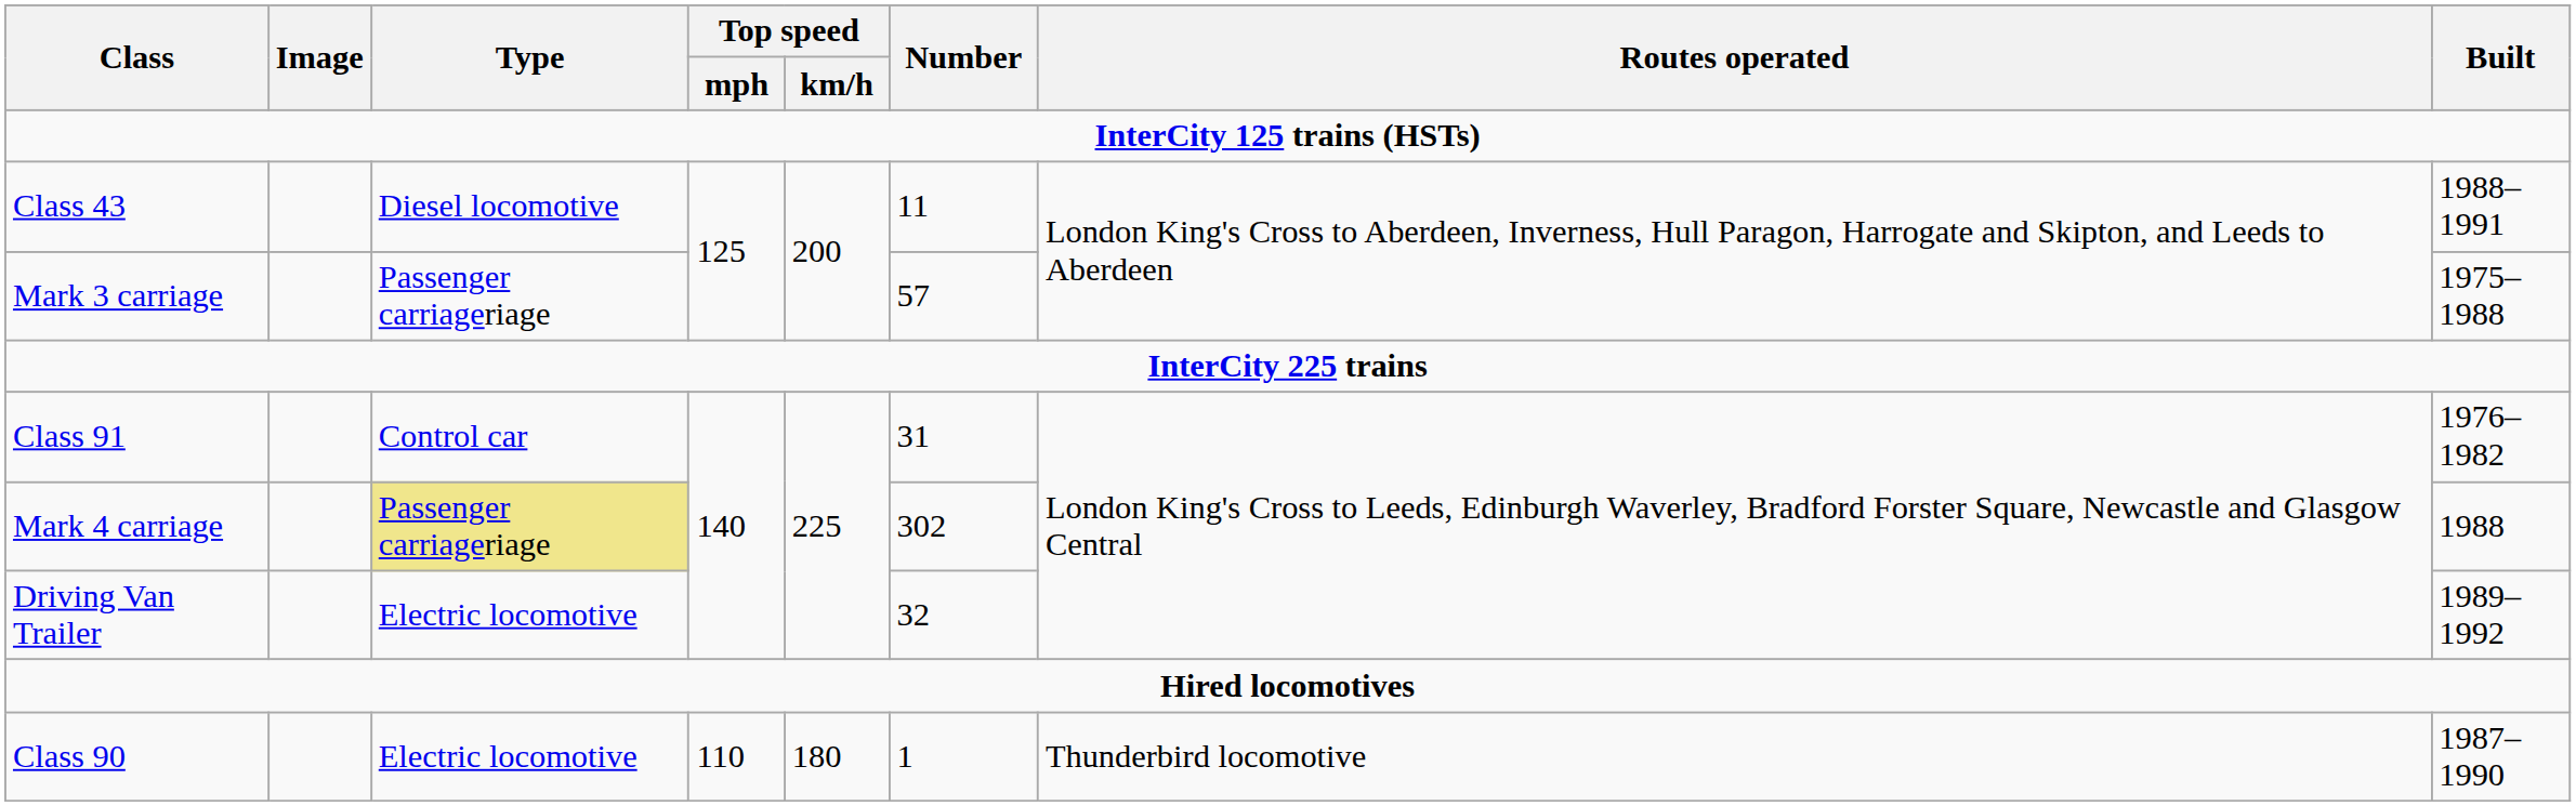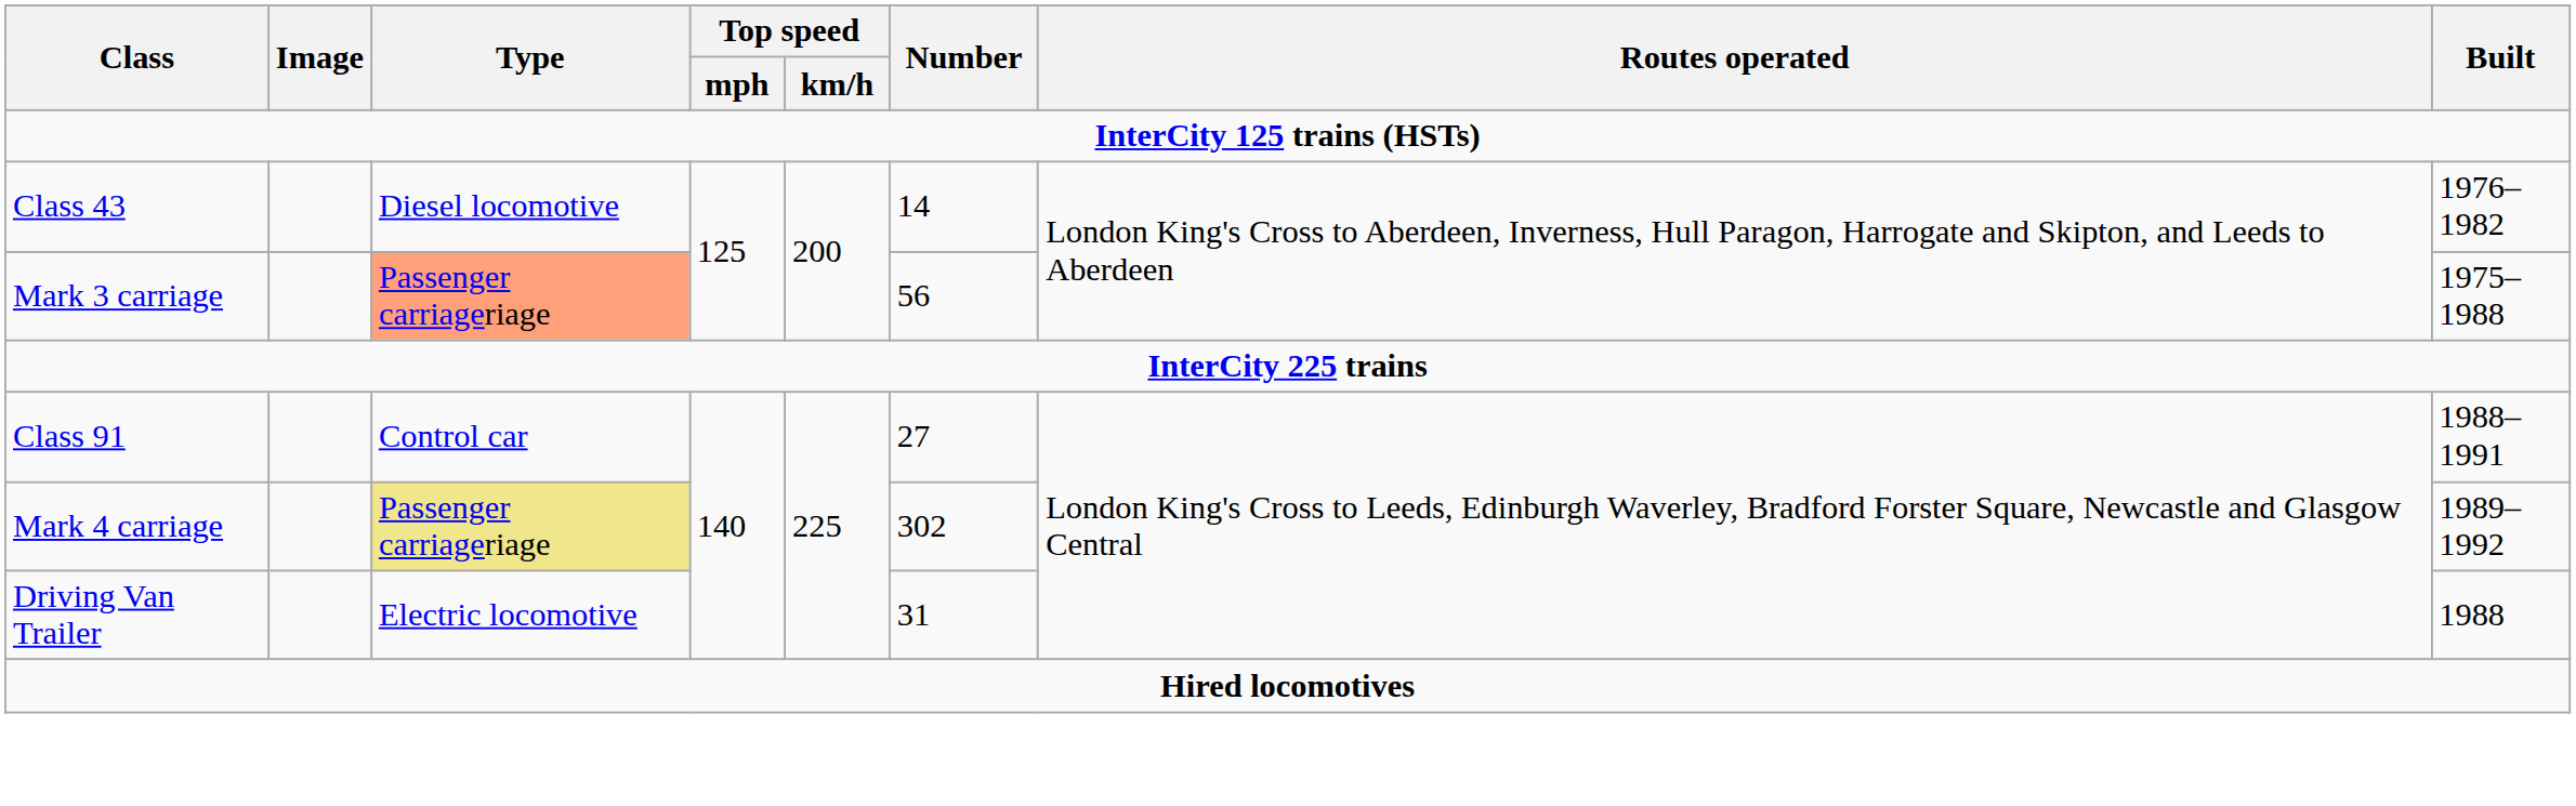Class 43 | Number: 11 -> 14
Class 43 | Built: 1988–1991 -> 1976–1982
Mark 3 carriage | Type: no background -> lightsalmon background
Mark 3 carriage | Number: 57 -> 56
Class 91 | Number: 31 -> 27
Class 91 | Built: 1976–1982 -> 1988–1991
Mark 4 carriage | Built: 1988 -> 1989–1992
Driving Van Trailer | Number: 32 -> 31
Driving Van Trailer | Built: 1989–1992 -> 1988
- row: Class 90 | Electric locomotive | 110 | 180 | 1 | Thunderbird locomotive | 1987–1990
